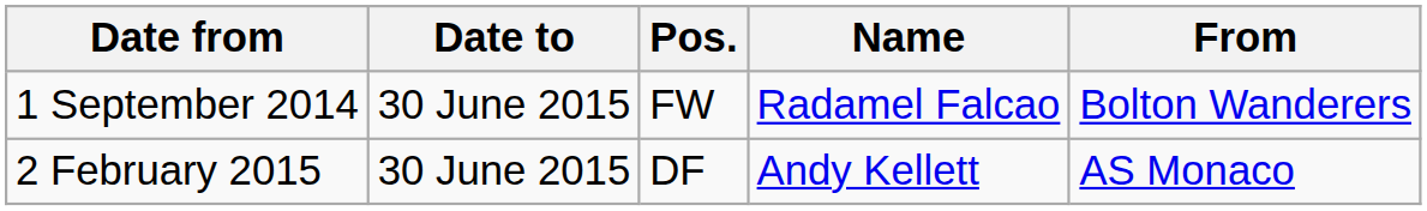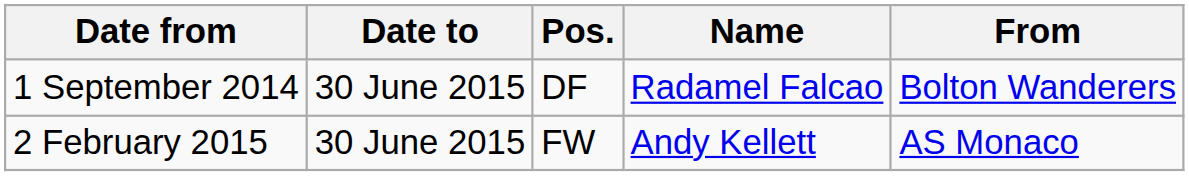1 September 2014 | Pos.: FW -> DF
2 February 2015 | Pos.: DF -> FW
